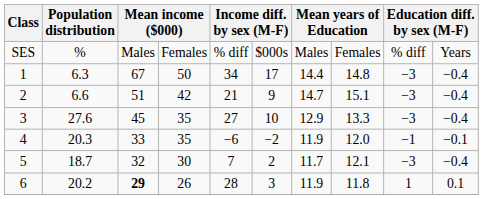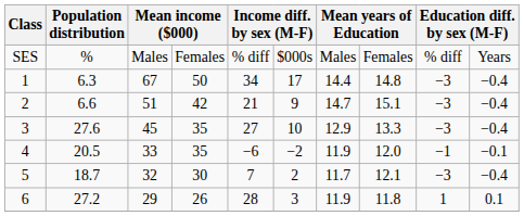4 | Population distribution: 20.3 -> 20.5
6 | Population distribution: 20.2 -> 27.2
6 | column 3: bold -> normal
